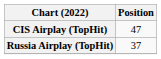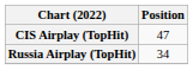Russia Airplay (TopHit) | Position: 37 -> 34
